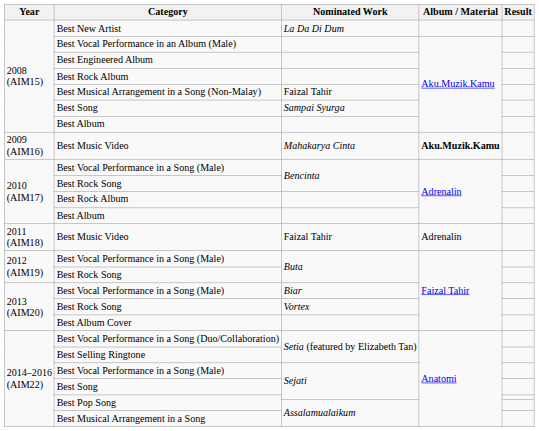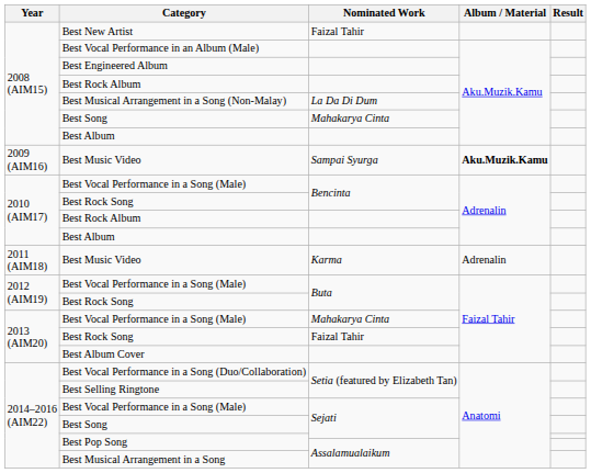Best New Artist | Nominated Work: La Da Di Dum -> Faizal Tahir
Best Musical Arrangement in a Song (Non-Malay) | Nominated Work: Faizal Tahir -> La Da Di Dum
2008 (AIM15) / Best Song | Nominated Work: Sampai Syurga -> Mahakarya Cinta
2009 (AIM16) / Best Music Video | Nominated Work: Mahakarya Cinta -> Sampai Syurga
2011 (AIM18) / Best Music Video | Nominated Work: Faizal Tahir -> Karma
2013 (AIM20) / Best Vocal Performance in a Song (Male) | Nominated Work: Biar -> Mahakarya Cinta
2013 (AIM20) / Best Rock Song | Nominated Work: Vortex -> Faizal Tahir
